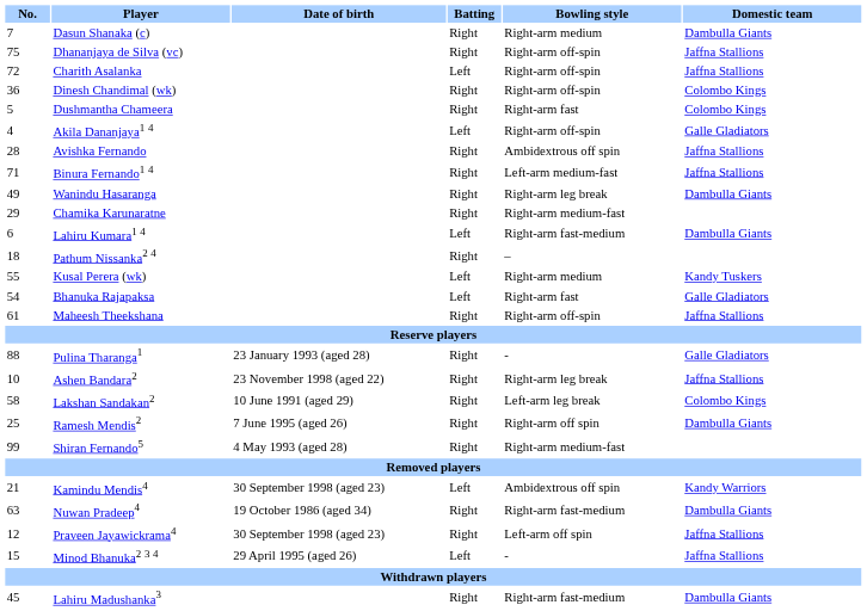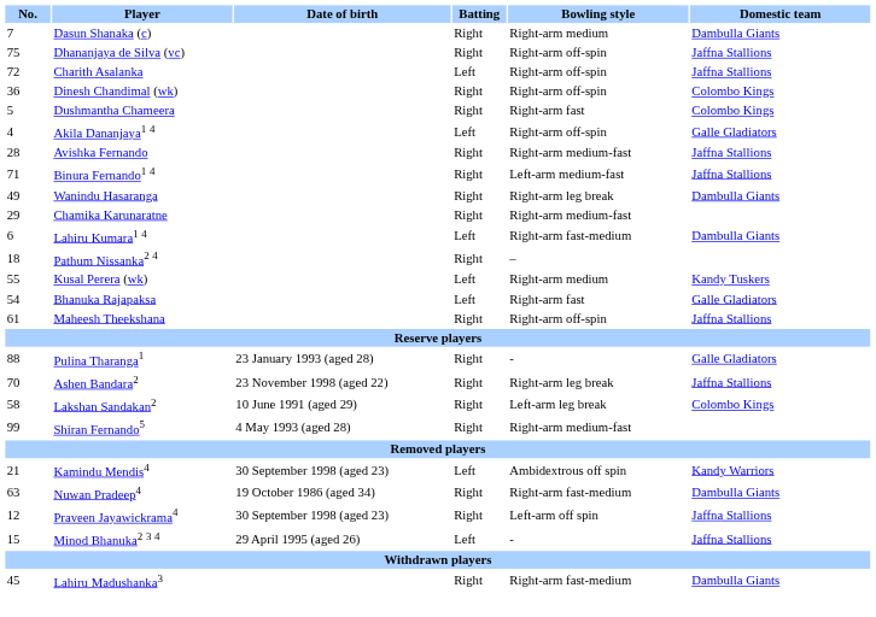Avishka Fernando | Bowling style: Ambidextrous off spin -> Right-arm medium-fast
Ashen Bandara2 | No.: 10 -> 70
- row: 25 | Ramesh Mendis2 | 7 June 1995 (aged 26) | Right | Right-arm off spin | Dambulla Giants
